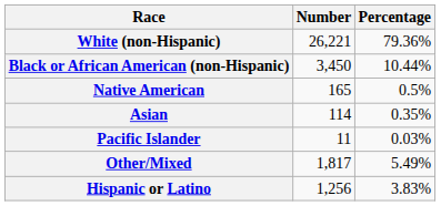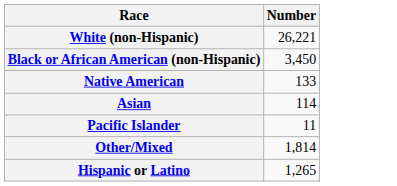- column: Percentage | 79.36% | 10.44% | 0.5% | 0.35% | 0.03% | 5.49% | 3.83%
Native American | Number: 165 -> 133
Other/Mixed | Number: 1,817 -> 1,814
Hispanic or Latino | Number: 1,256 -> 1,265
